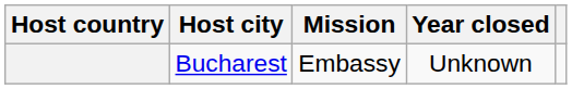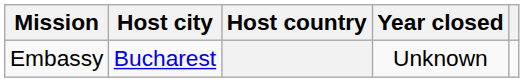columns swapped: Host country <-> Mission
